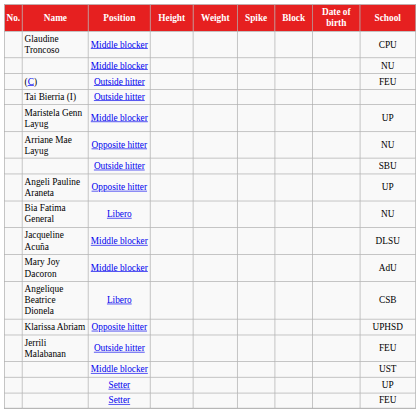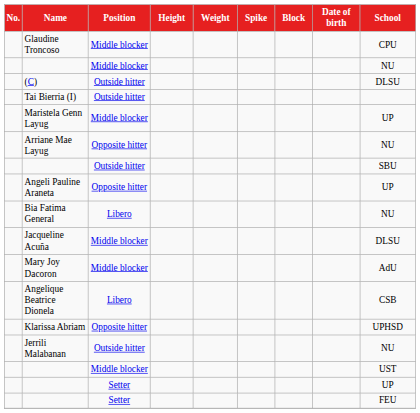(C) | School: FEU -> DLSU
Jerrili Malabanan | School: FEU -> NU
